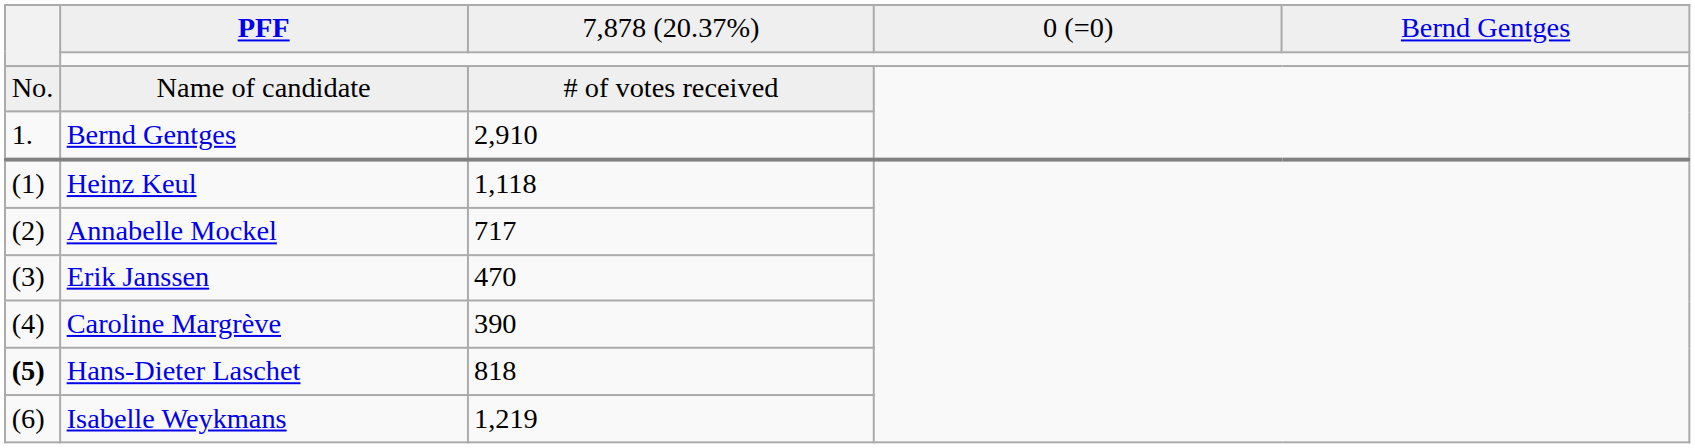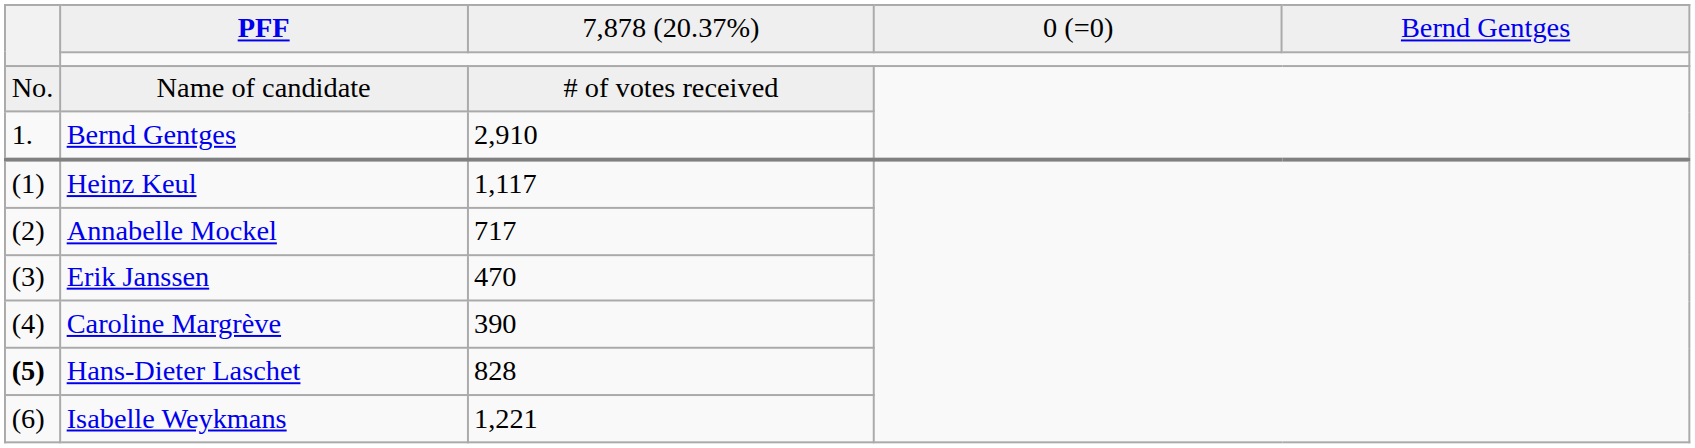Heinz Keul | column 3: 1,118 -> 1,117
Hans-Dieter Laschet | column 3: 818 -> 828
Isabelle Weykmans | column 3: 1,219 -> 1,221
